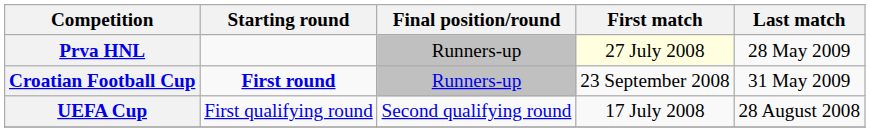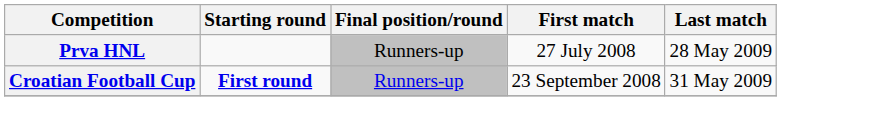Prva HNL | First match: lightyellow background -> no background
- row: UEFA Cup | First qualifying round | Second qualifying round | 17 July 2008 | 28 August 2008
